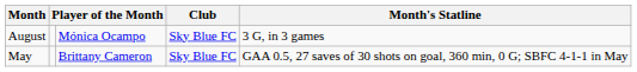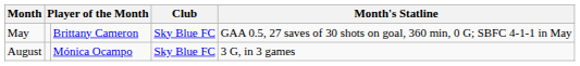rows swapped: May <-> August
